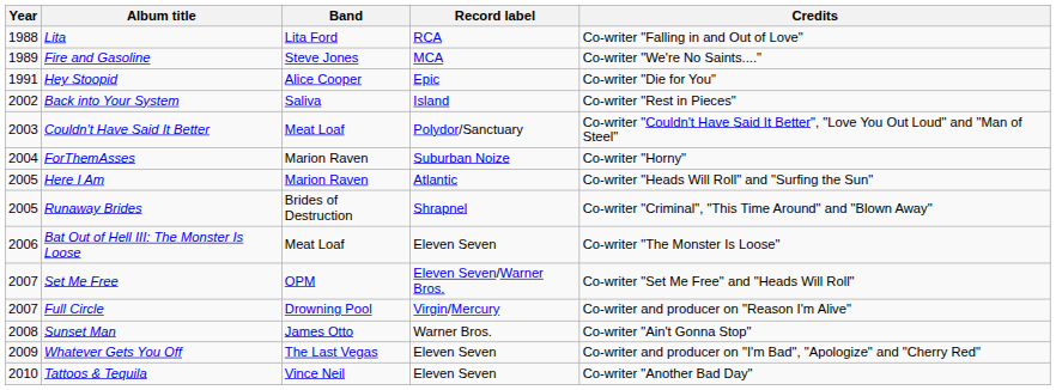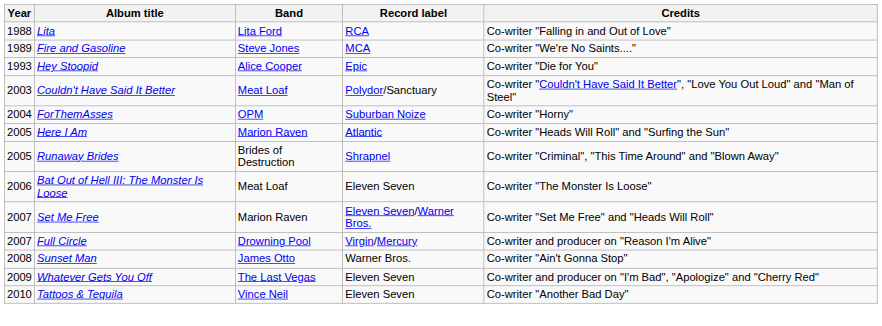Hey Stoopid | Year: 1991 -> 1993
- row: 2002 | Back into Your System | Saliva | Island | Co-writer "Rest in Pieces"
ForThemAsses | Band: Marion Raven -> OPM
Set Me Free | Band: OPM -> Marion Raven
